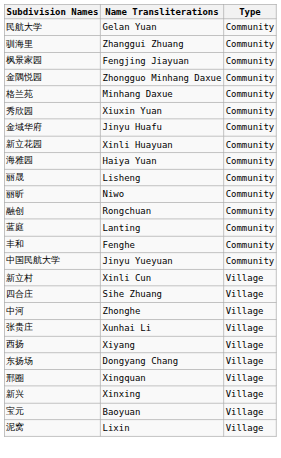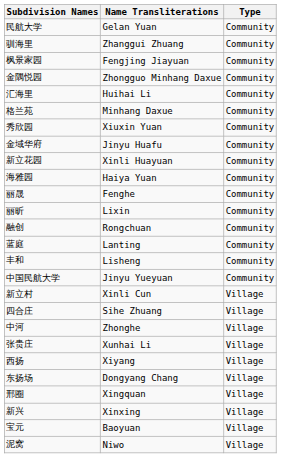+ row: 汇海里 | Huihai Li | Community
丽晟 | Name Transliterations: Lisheng -> Fenghe
丽昕 | Name Transliterations: Niwo -> Lixin
丰和 | Name Transliterations: Fenghe -> Lisheng
泥窝 | Name Transliterations: Lixin -> Niwo
